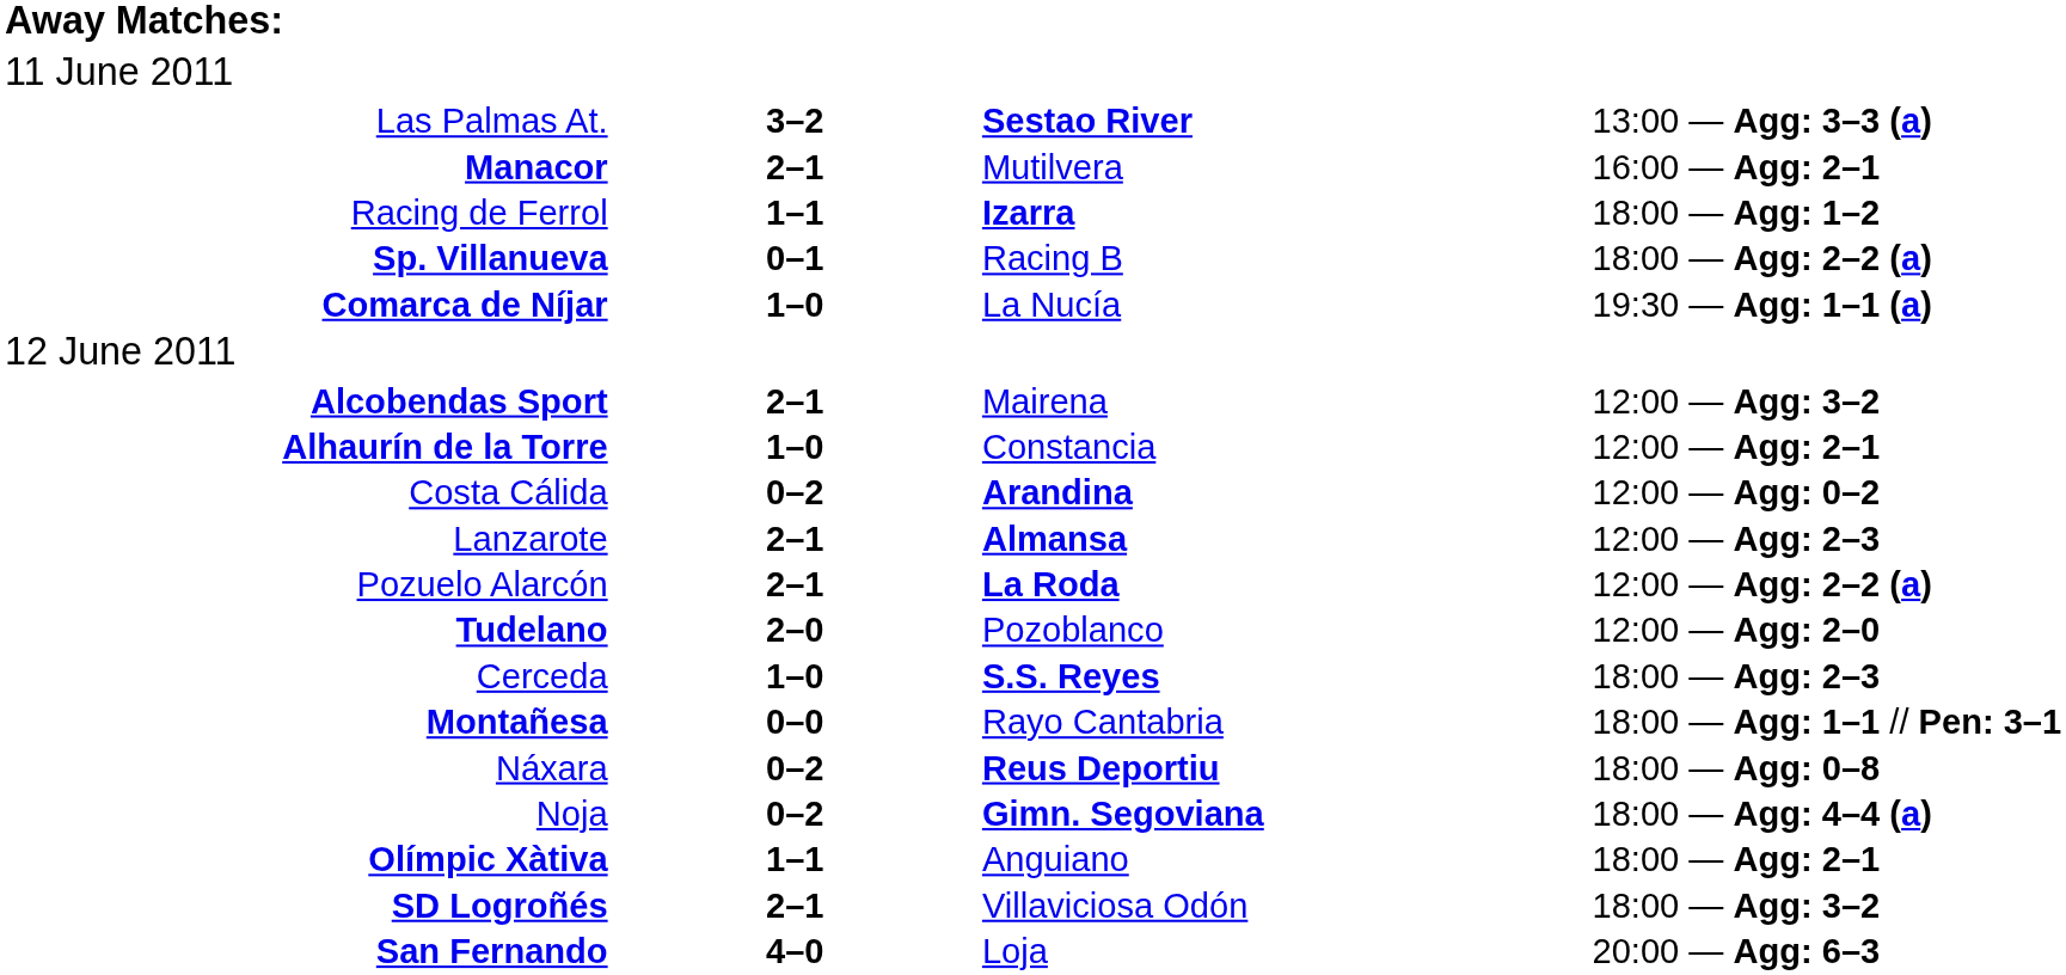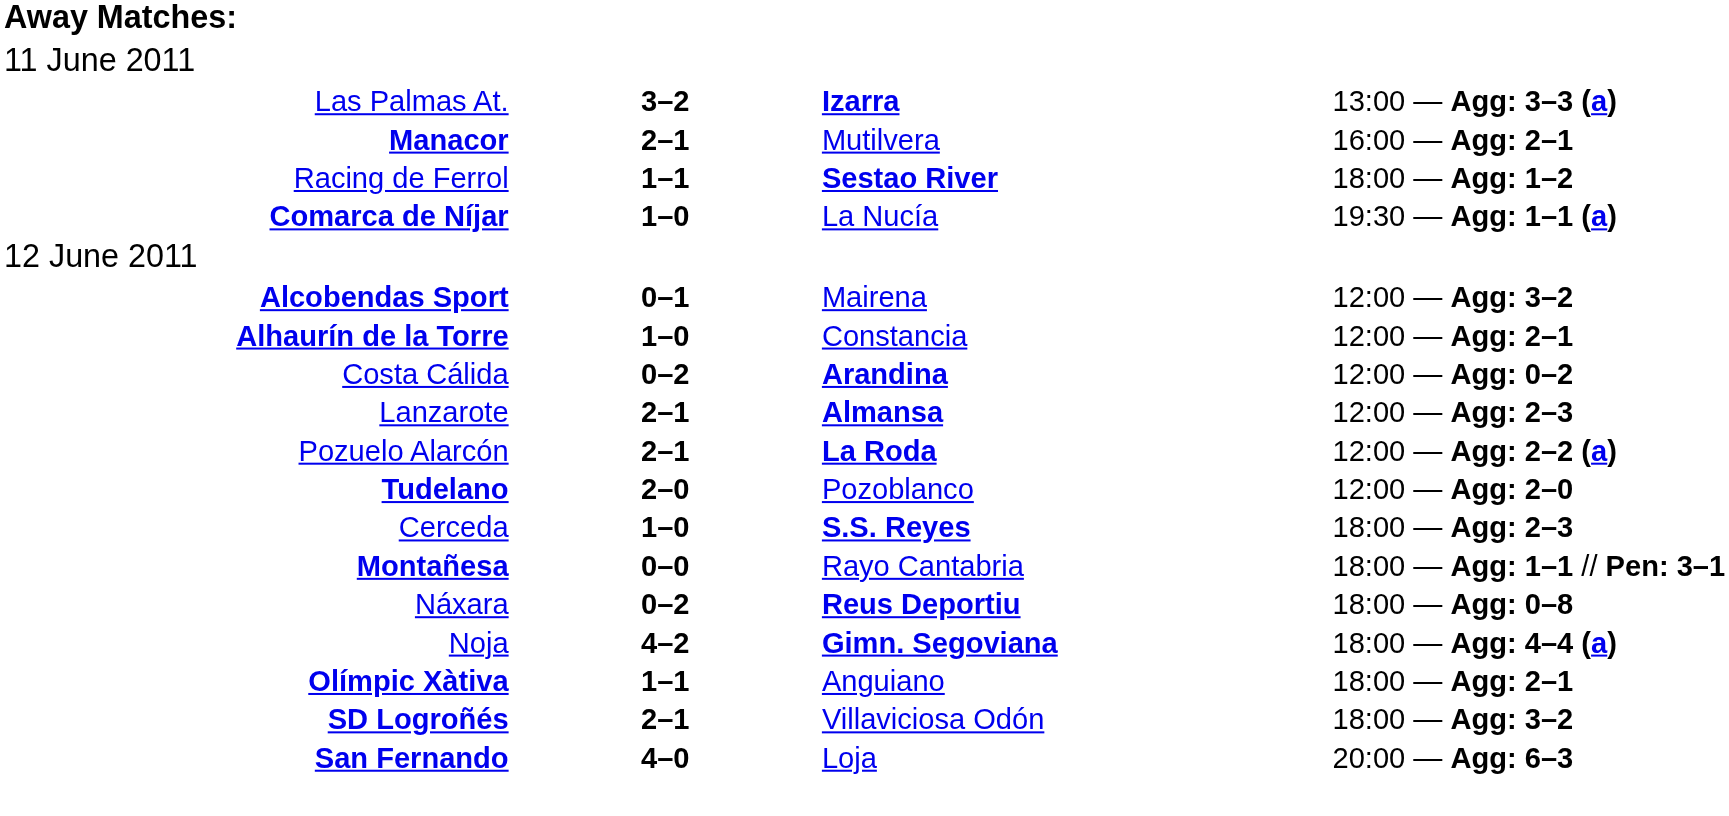Las Palmas At. | column 3: Sestao River -> Izarra
Racing de Ferrol | column 3: Izarra -> Sestao River
- row: Sp. Villanueva | 0–1 | Racing B | 18:00 — Agg: 2–2 (a)
Alcobendas Sport | column 2: 2–1 -> 0–1
Noja | column 2: 0–2 -> 4–2
